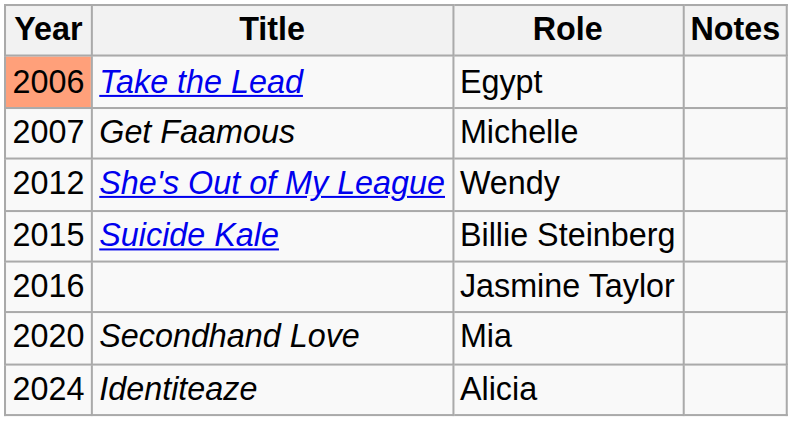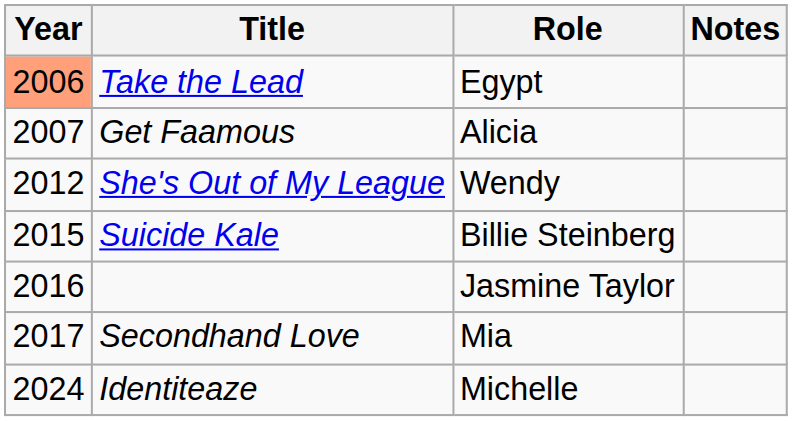Get Faamous | Role: Michelle -> Alicia
Secondhand Love | Year: 2020 -> 2017
Identiteaze | Role: Alicia -> Michelle
